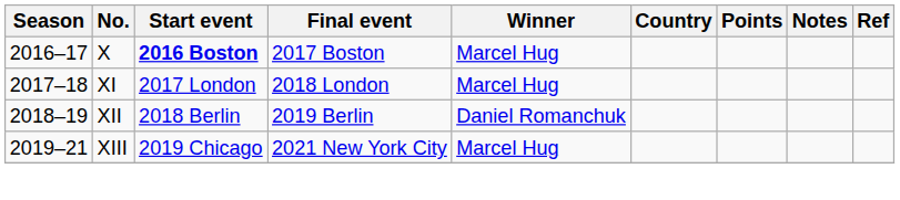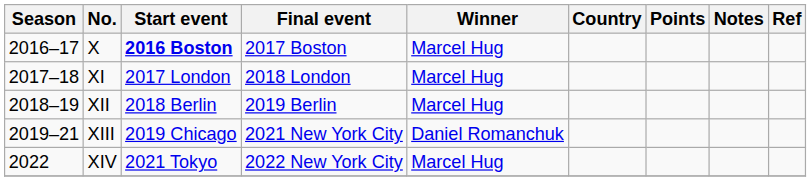XII | Winner: Daniel Romanchuk -> Marcel Hug
XIII | Winner: Marcel Hug -> Daniel Romanchuk
+ row: 2022 | XIV | 2021 Tokyo | 2022 New York City | Marcel Hug
